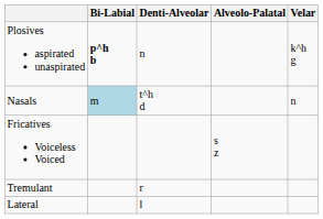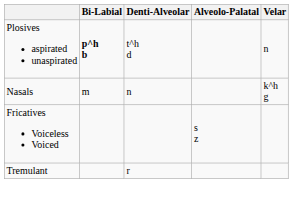Plosives aspirated unaspirated | Denti-Alveolar: n -> t^h d
Plosives aspirated unaspirated | Velar: k^h g -> n
Nasals | Bi-Labial: lightblue background -> no background
Nasals | Denti-Alveolar: t^h d -> n
Nasals | Velar: n -> k^h g
- row: Lateral | l
